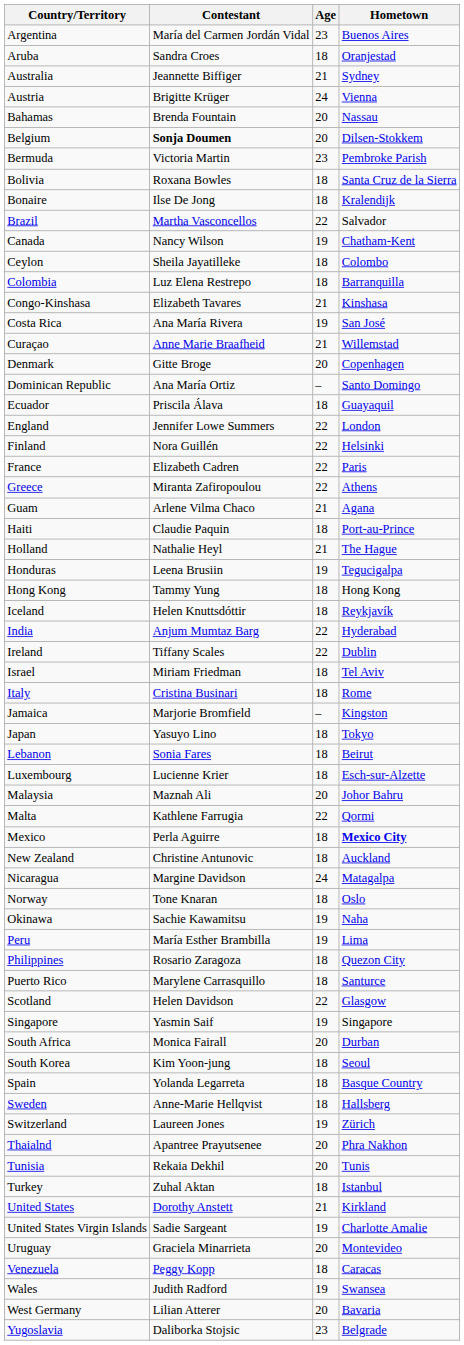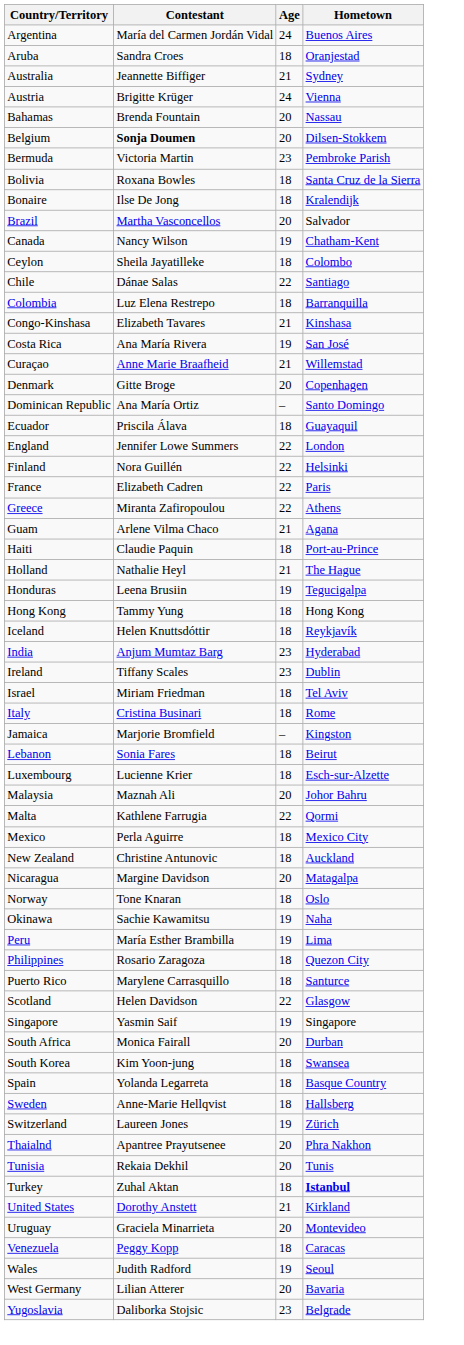Argentina | Age: 23 -> 24
Brazil | Age: 22 -> 20
+ row: Chile | Dánae Salas | 22 | Santiago
India | Age: 22 -> 23
Ireland | Age: 22 -> 23
- row: Japan | Yasuyo Lino | 18 | Tokyo
Mexico | Hometown: bold -> normal
Nicaragua | Age: 24 -> 20
South Korea | Hometown: Seoul -> Swansea
Turkey | Hometown: normal -> bold
- row: United States Virgin Islands | Sadie Sargeant | 19 | Charlotte Amalie
Wales | Hometown: Swansea -> Seoul
